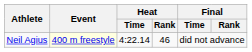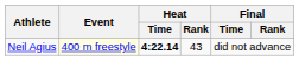Neil Agius | Heat / Time: normal -> bold
Neil Agius | Heat / Rank: 46 -> 43
